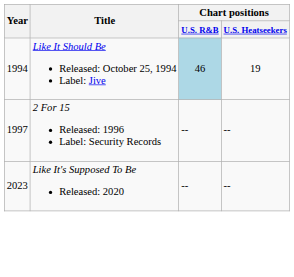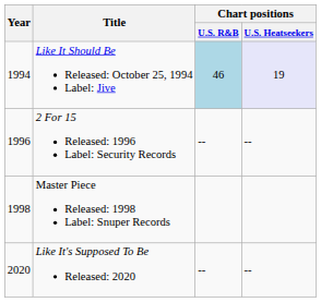Like It Should Be Released: October 25, 1994 Label: Jive | Chart positions / U.S. Heatseekers: no background -> lavender background
2 For 15 Released: 1996 Label: Security Records | Year: 1997 -> 1996
+ row: 1998 | Master Piece Released: 1998 Label: Snuper Records
Like It's Supposed To Be Released: 2020 | Year: 2023 -> 2020
